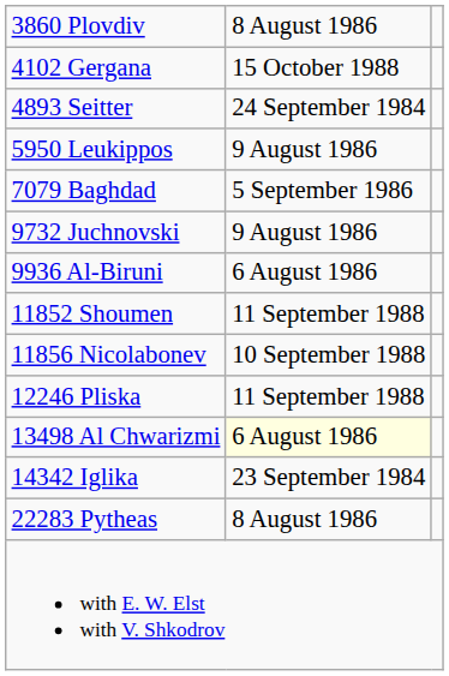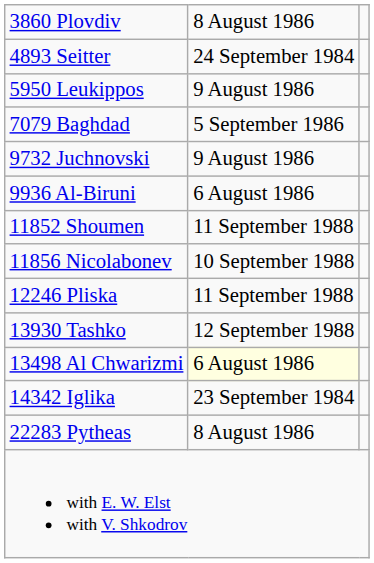- row: 4102 Gergana | 15 October 1988
+ row: 13930 Tashko | 12 September 1988
